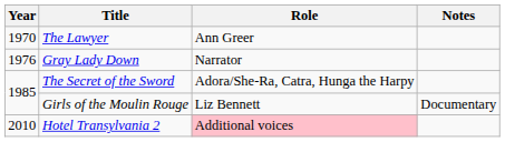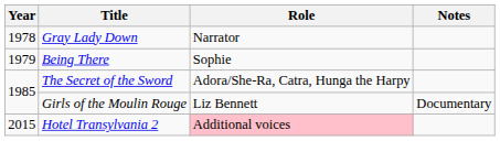- row: 1970 | The Lawyer | Ann Greer
Gray Lady Down | Year: 1976 -> 1978
+ row: 1979 | Being There | Sophie
Hotel Transylvania 2 | Year: 2010 -> 2015
